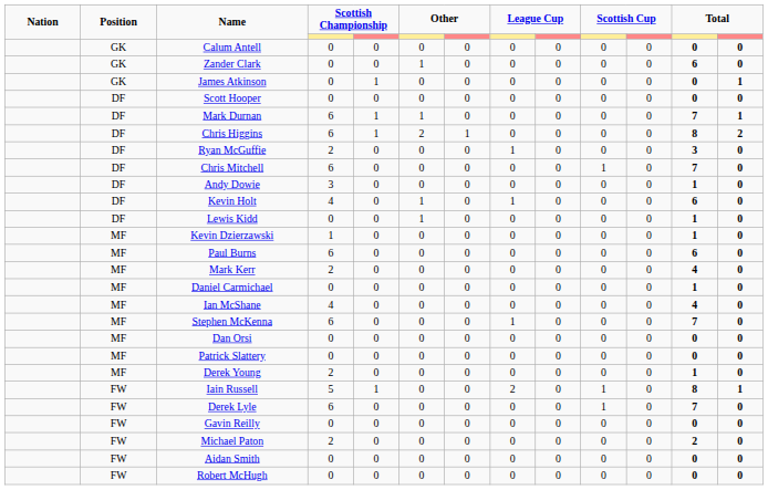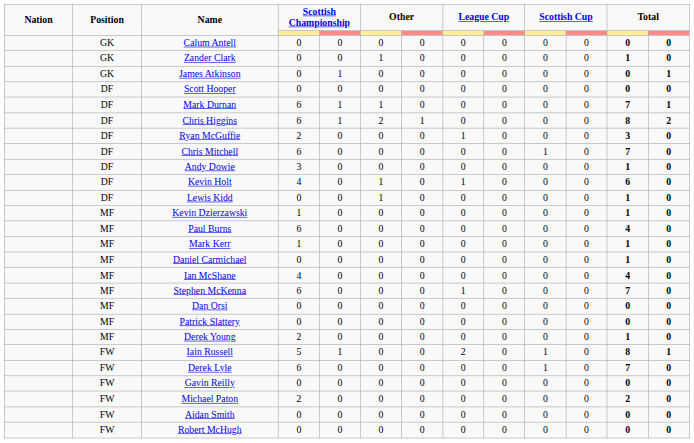Zander Clark | column 12: 6 -> 1
Paul Burns | column 12: 6 -> 4
Mark Kerr | column 4: 2 -> 1
Mark Kerr | column 12: 4 -> 1
